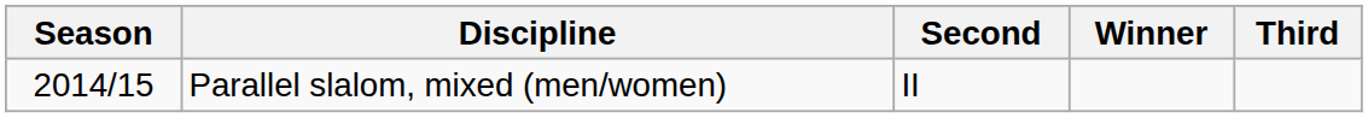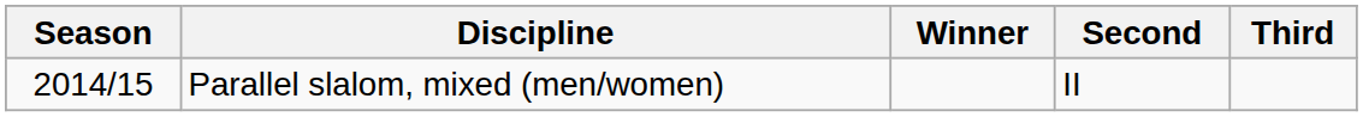columns swapped: Winner <-> Second
